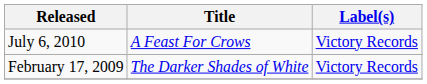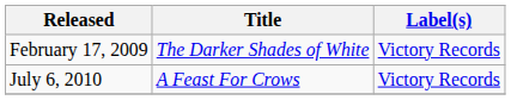rows swapped: February 17, 2009 <-> July 6, 2010
